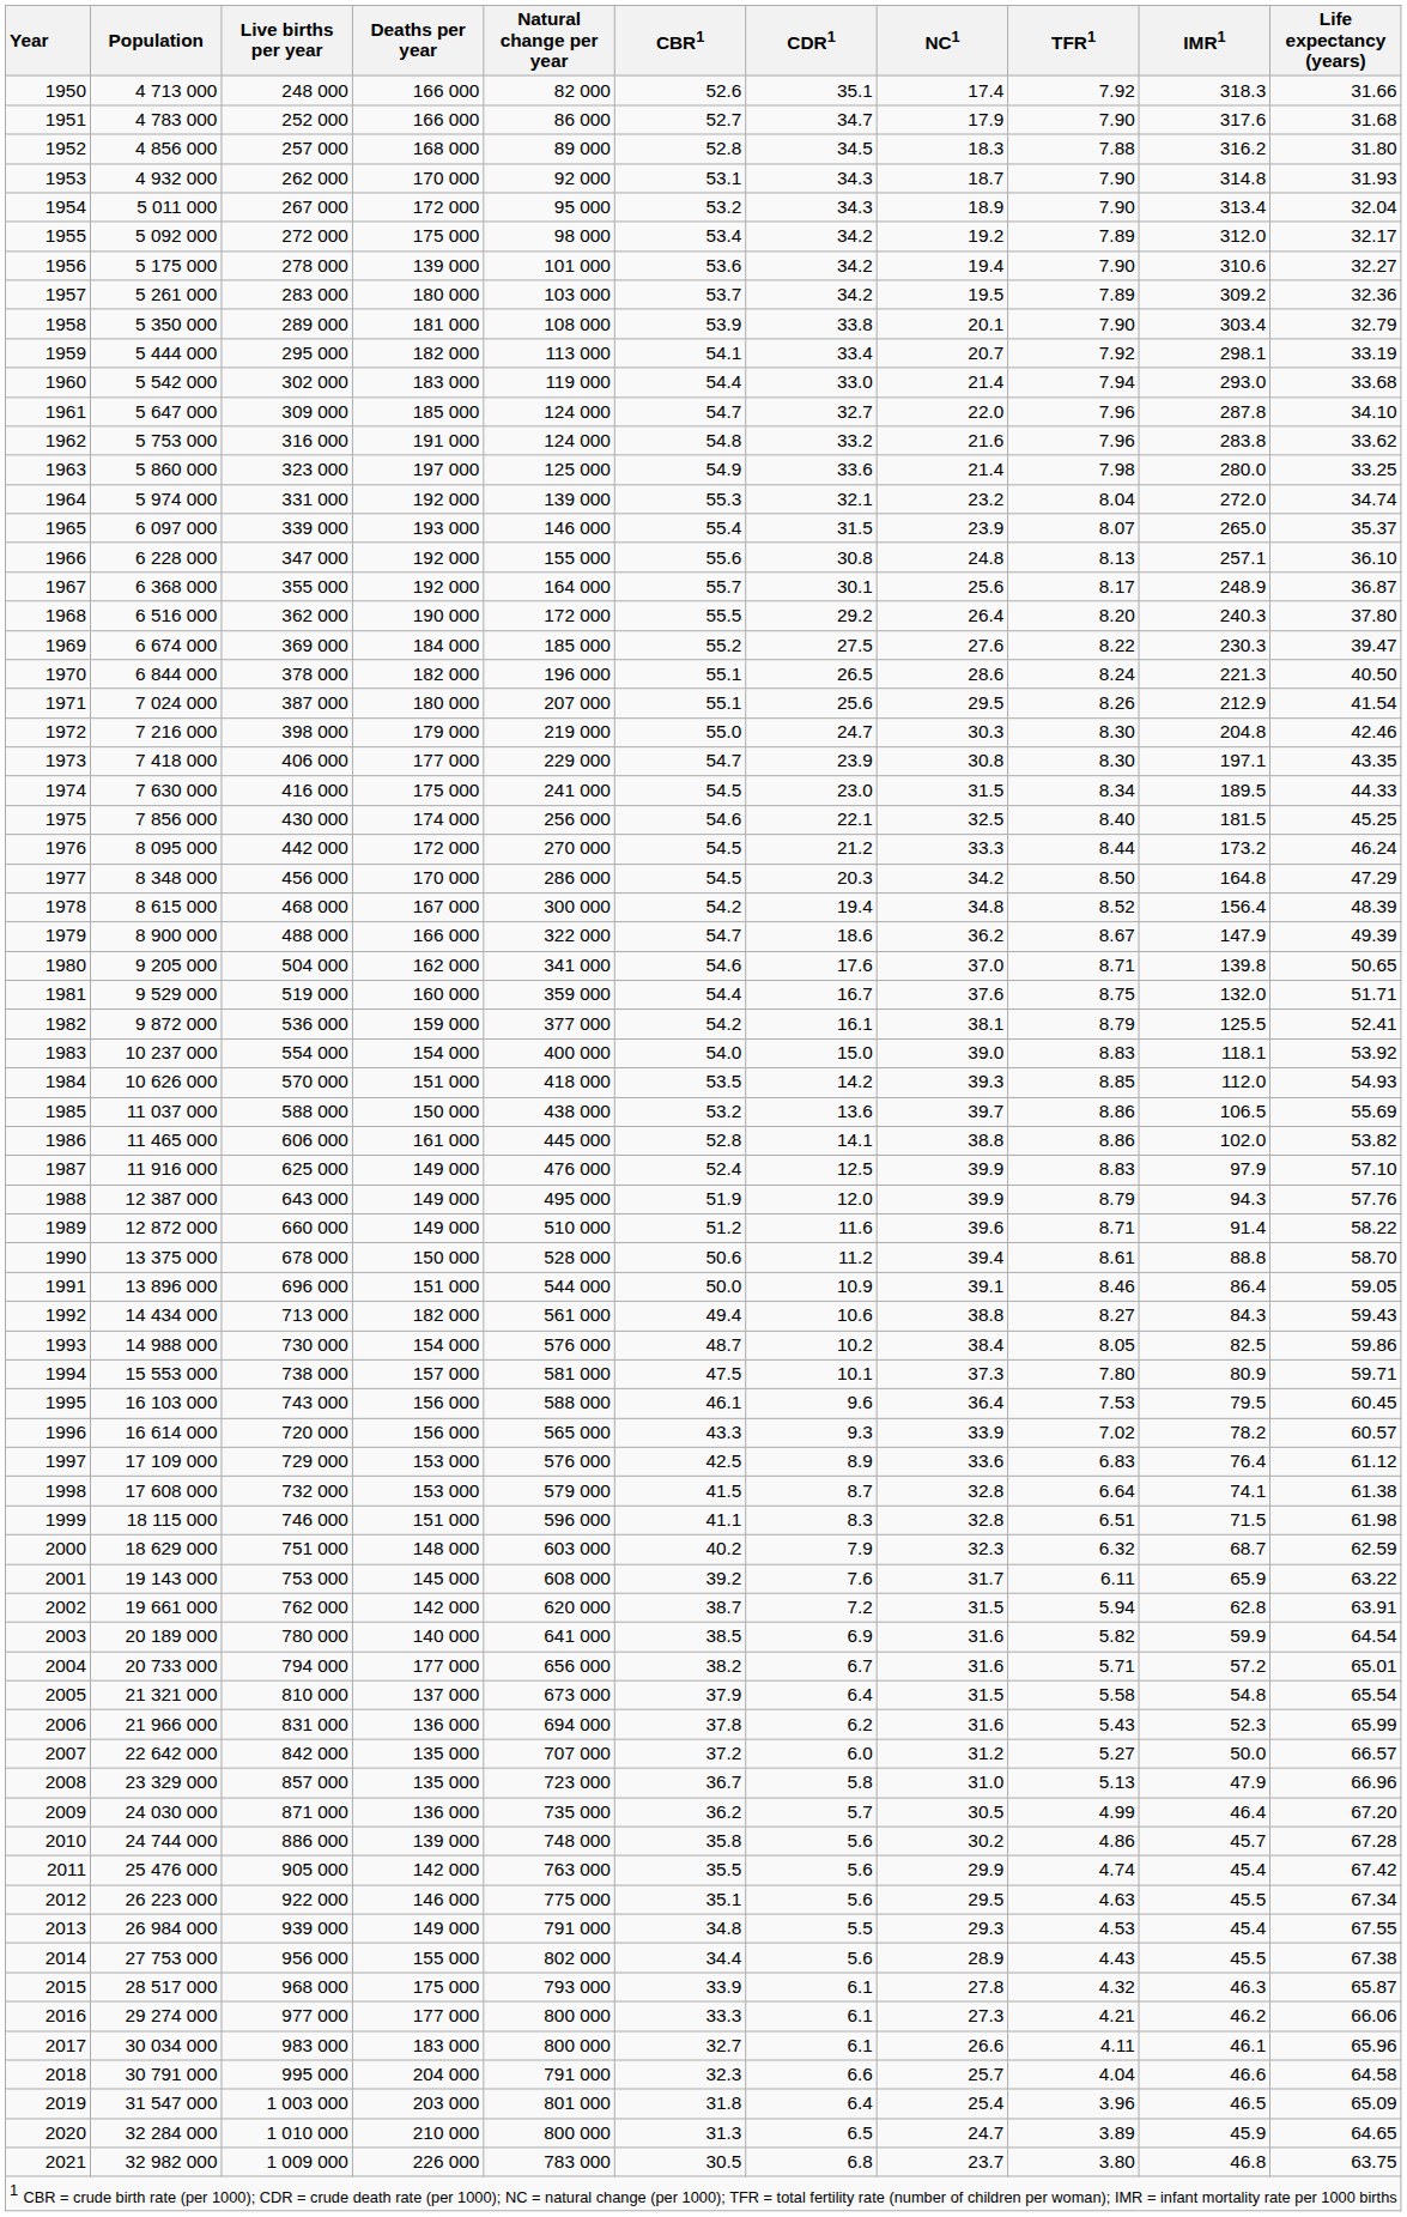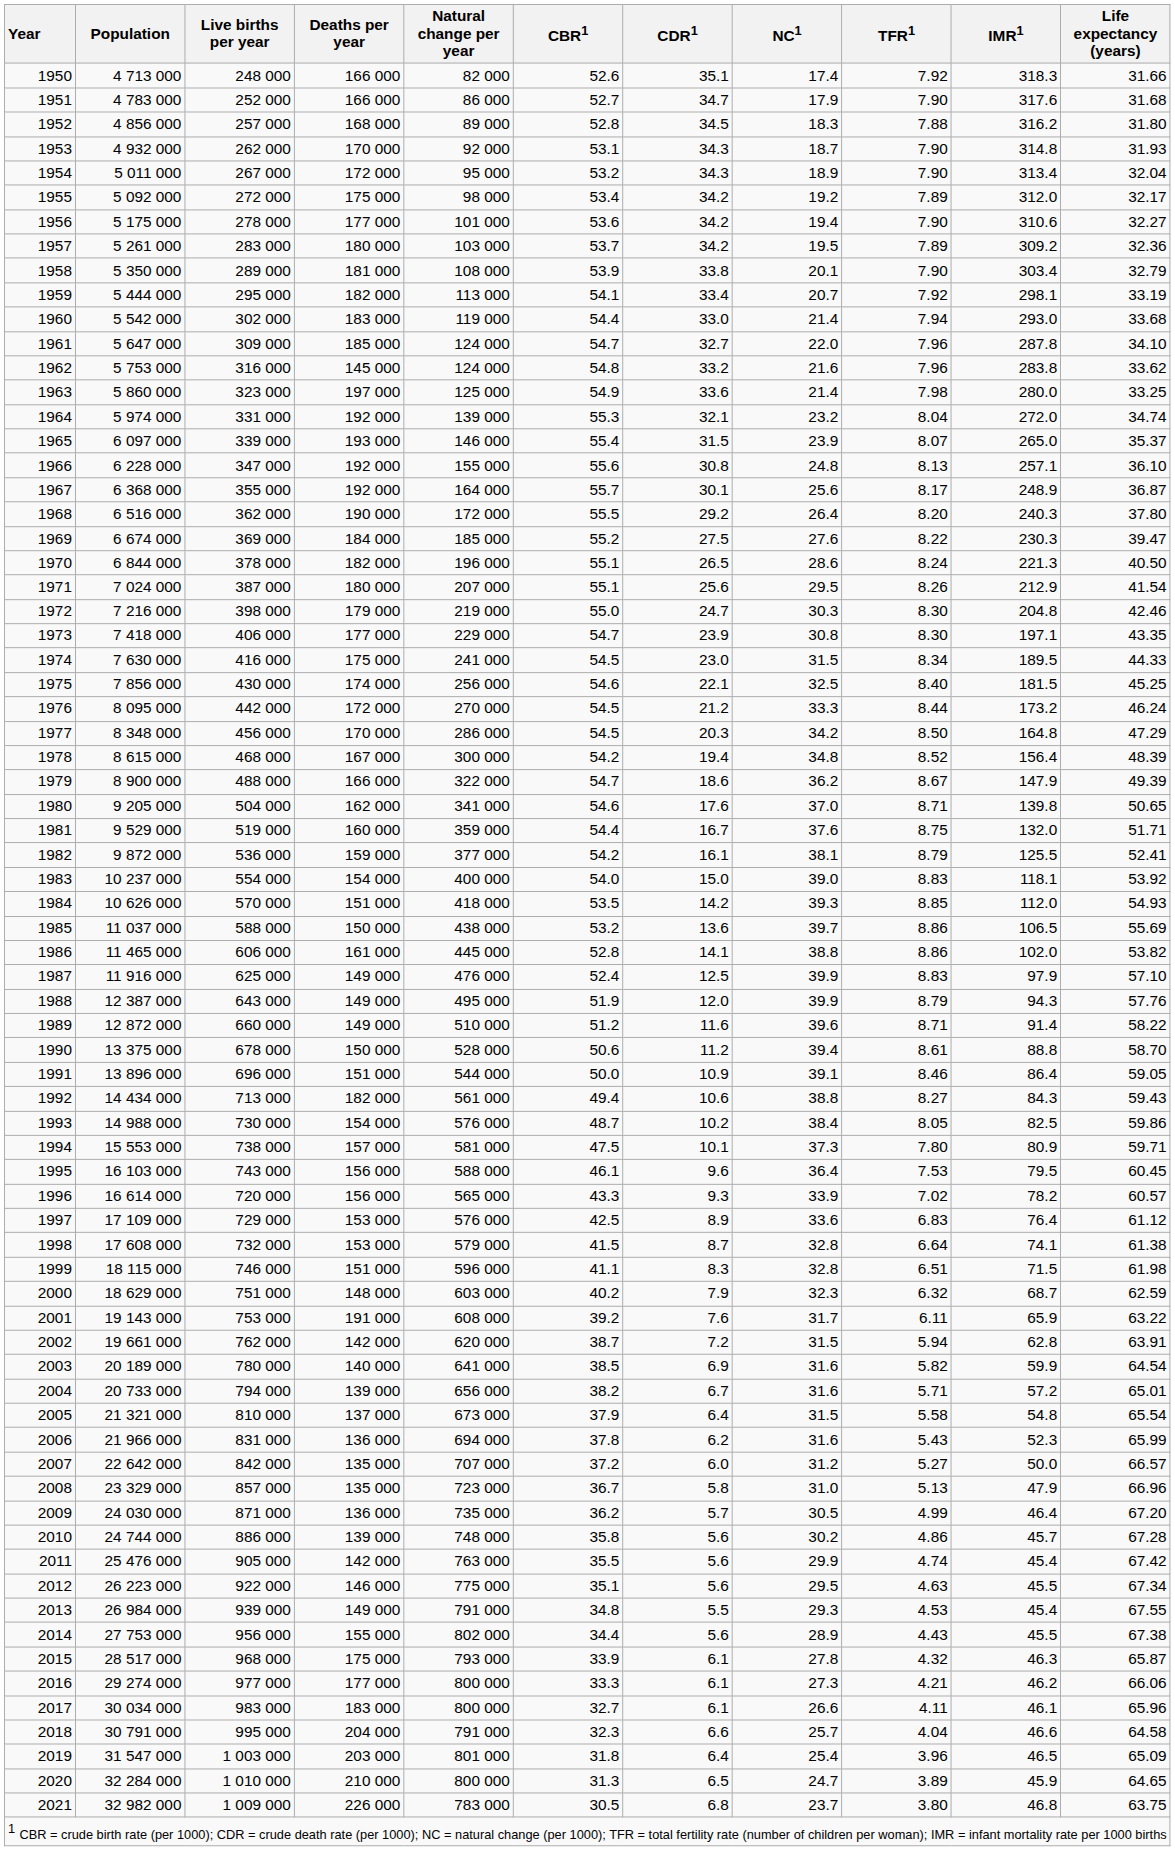1956 | Deaths per year: 139 000 -> 177 000
1962 | Deaths per year: 191 000 -> 145 000
2001 | Deaths per year: 145 000 -> 191 000
2004 | Deaths per year: 177 000 -> 139 000
